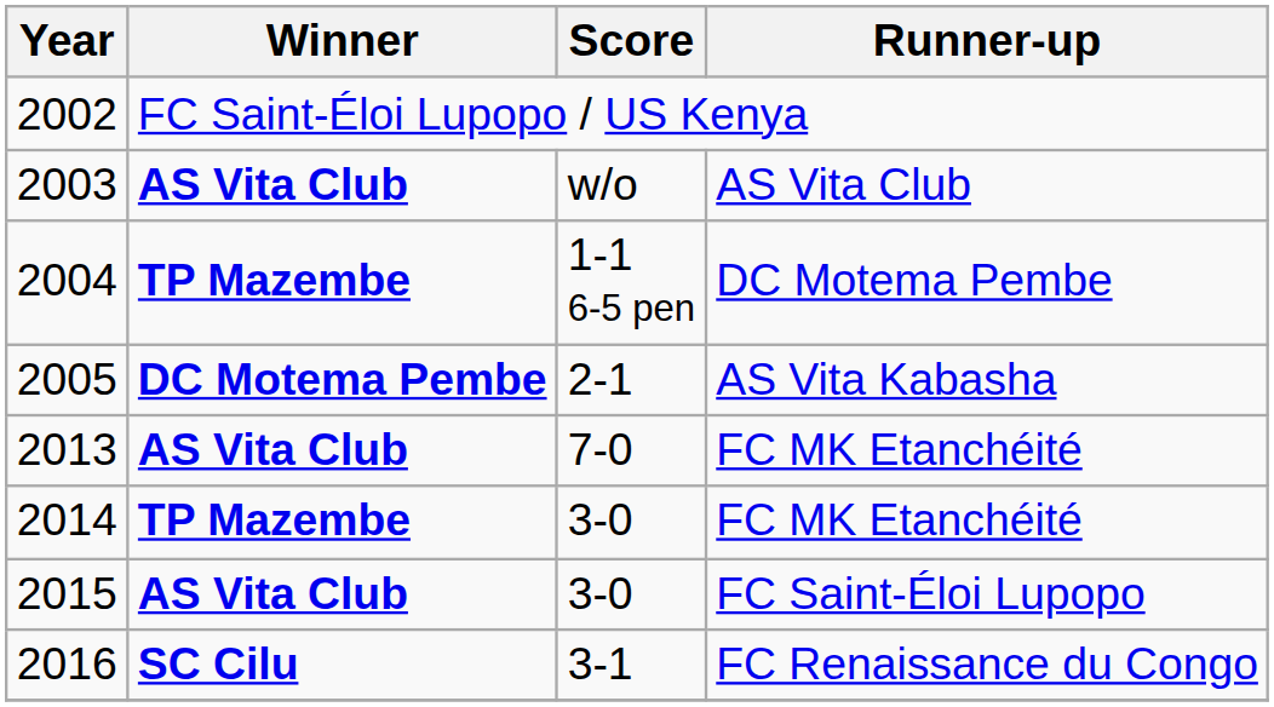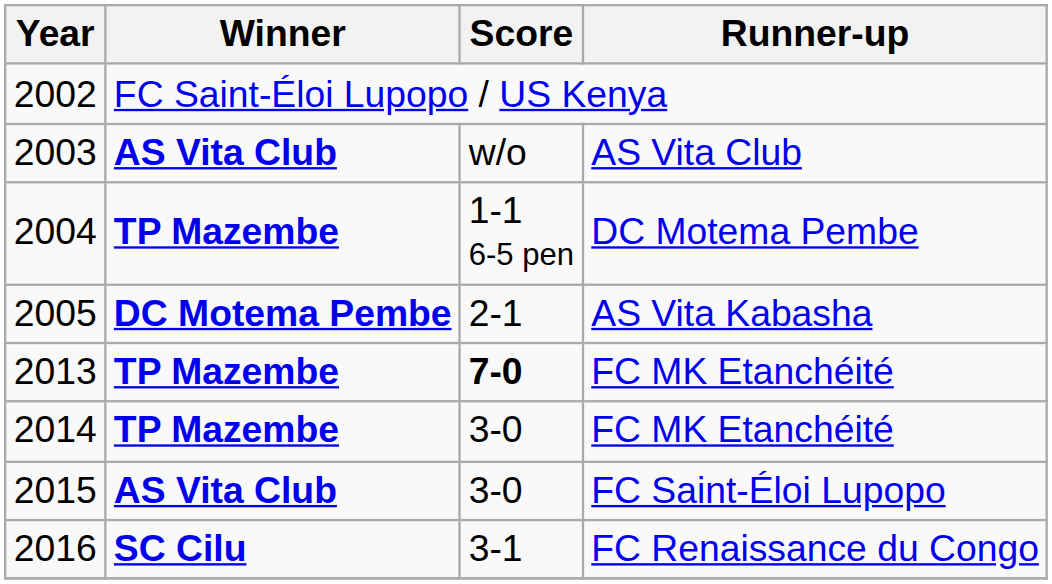2013 | Winner: AS Vita Club -> TP Mazembe
2013 | Score: normal -> bold
